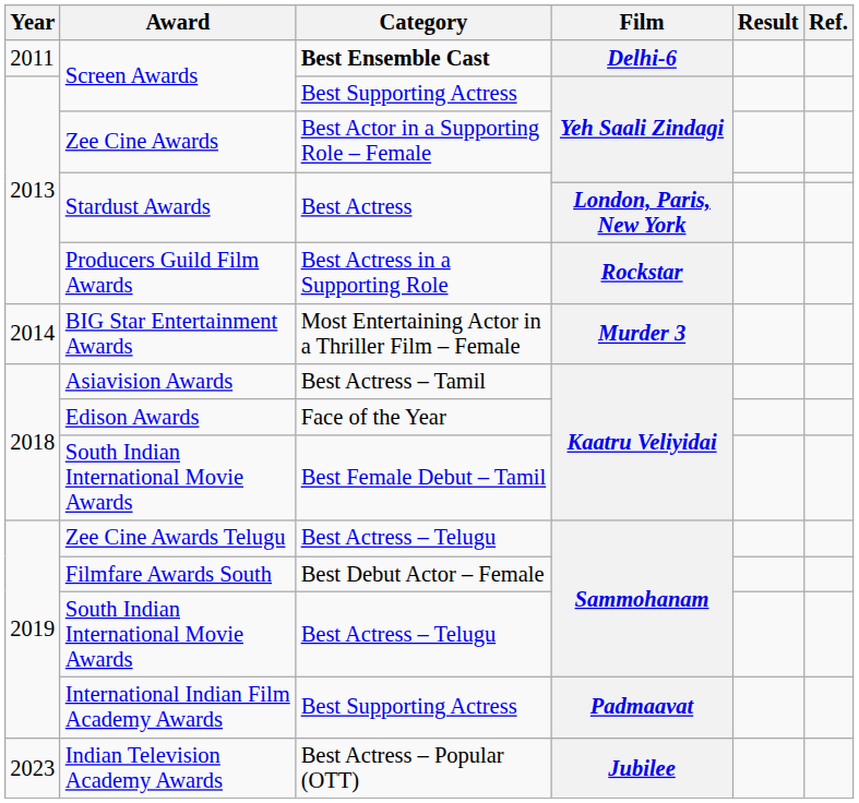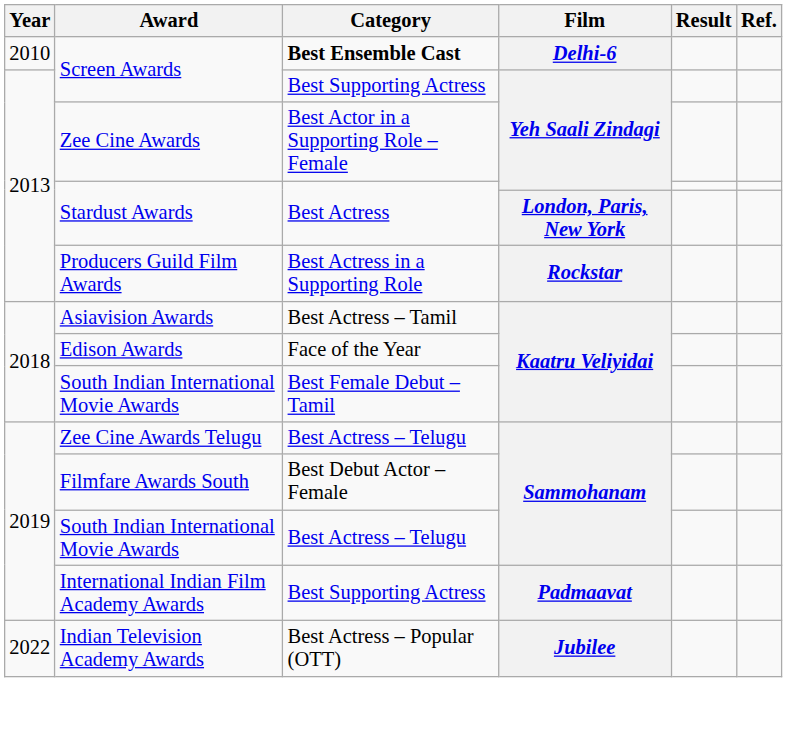Screen Awards / Delhi-6 | Year: 2011 -> 2010
- row: 2014 | BIG Star Entertainment Awards | Most Entertaining Actor in a Thriller Film – Female | Murder 3
Indian Television Academy Awards | Year: 2023 -> 2022
